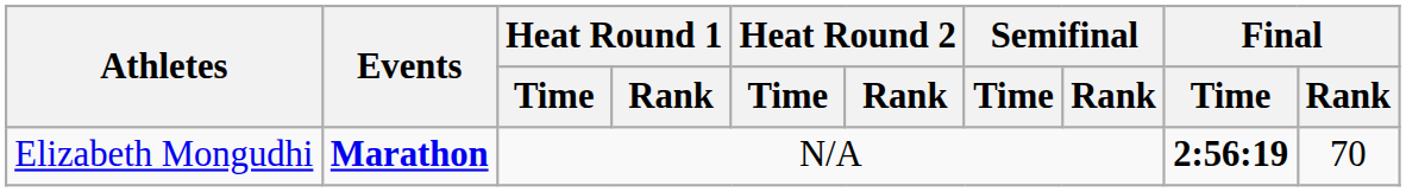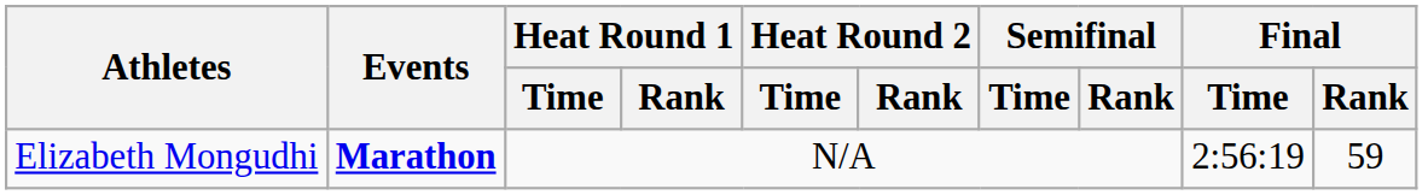Elizabeth Mongudhi | Final / Time: bold -> normal
Elizabeth Mongudhi | Final / Rank: 70 -> 59
